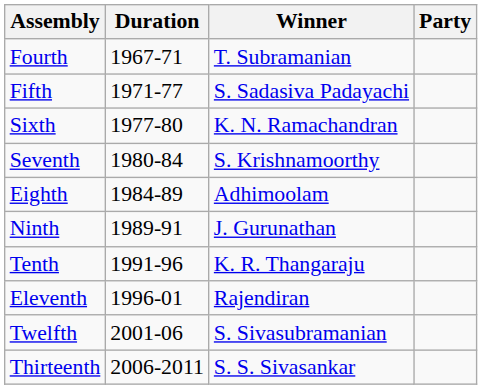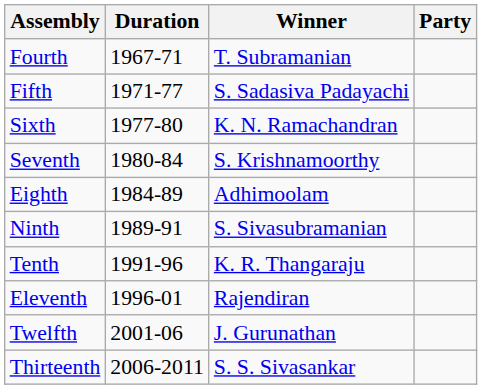Ninth | Winner: J. Gurunathan -> S. Sivasubramanian
Twelfth | Winner: S. Sivasubramanian -> J. Gurunathan
